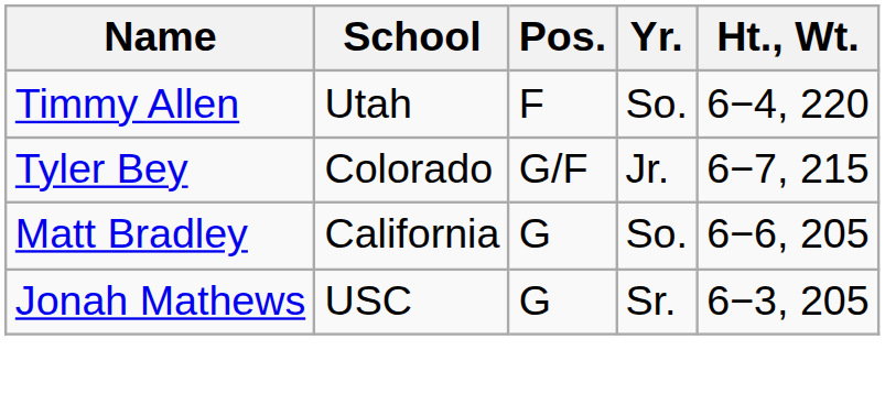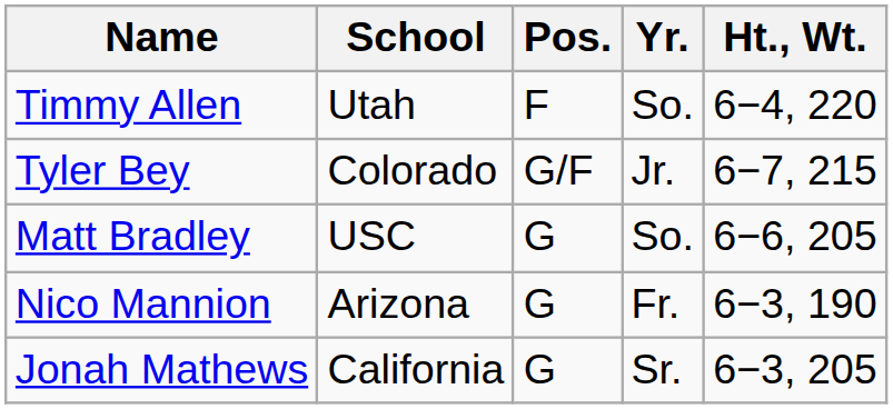Matt Bradley | School: California -> USC
+ row: Nico Mannion | Arizona | G | Fr. | 6−3, 190
Jonah Mathews | School: USC -> California
